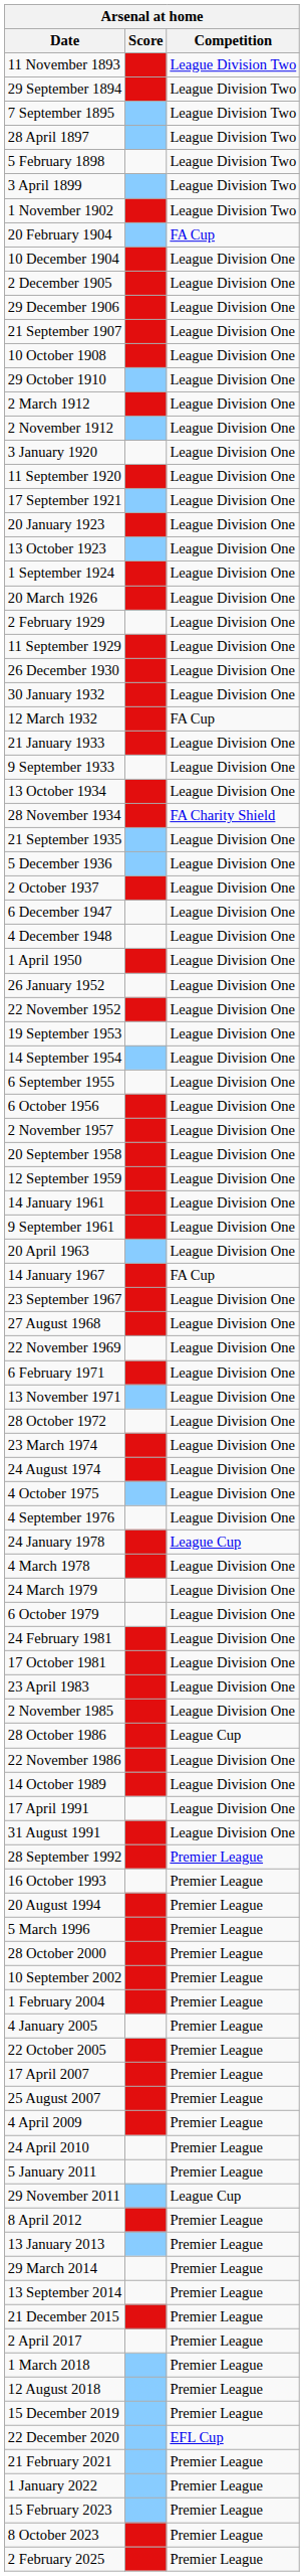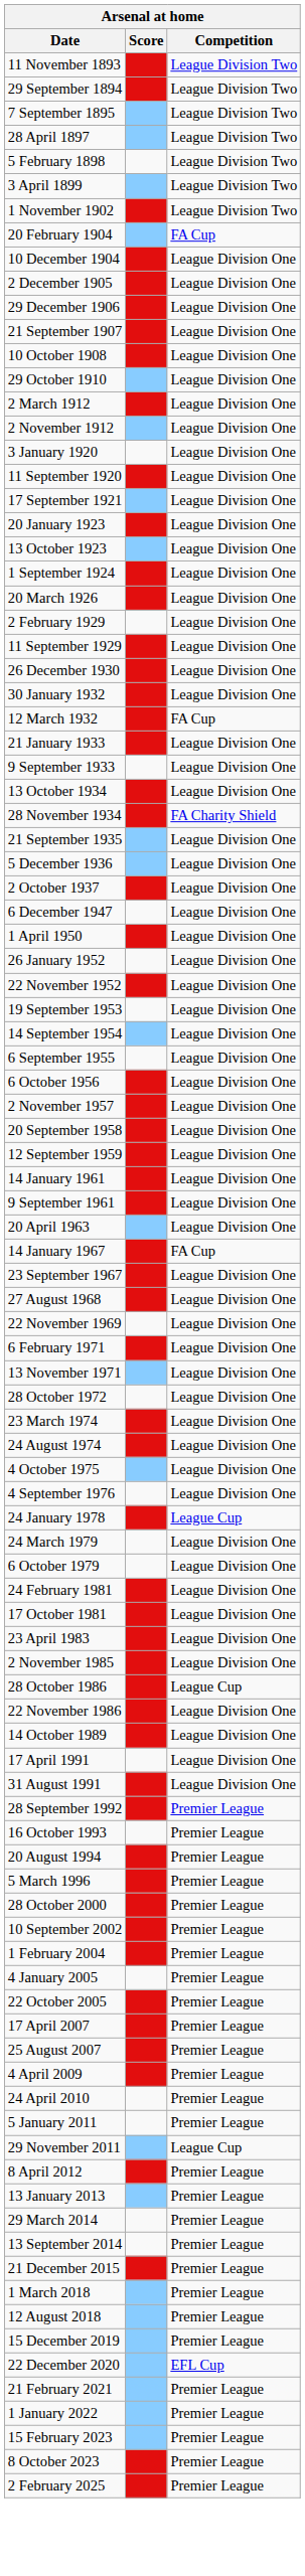- row: 4 December 1948 | League Division One
- row: 4 March 1978 | League Division One
- row: 2 April 2017 | Premier League
